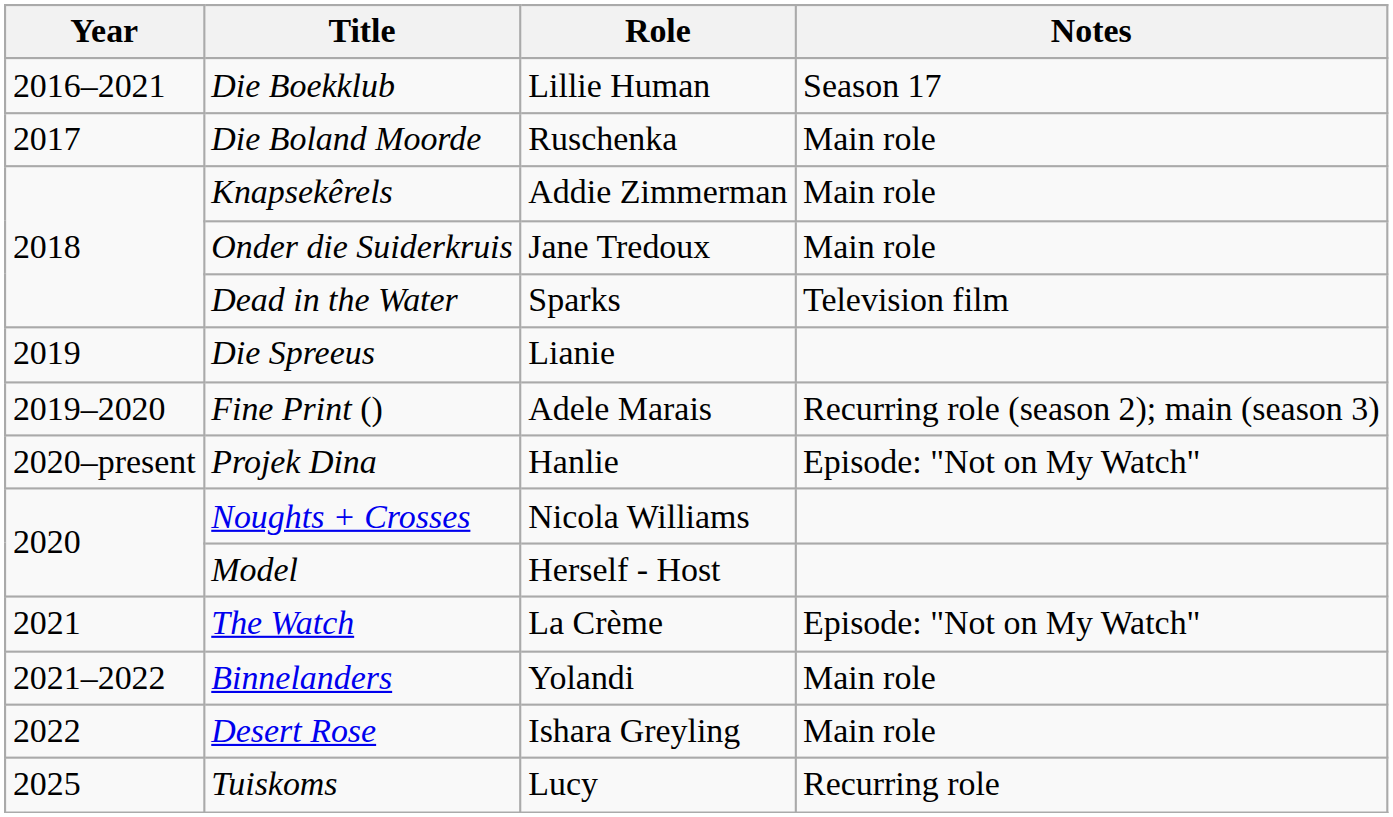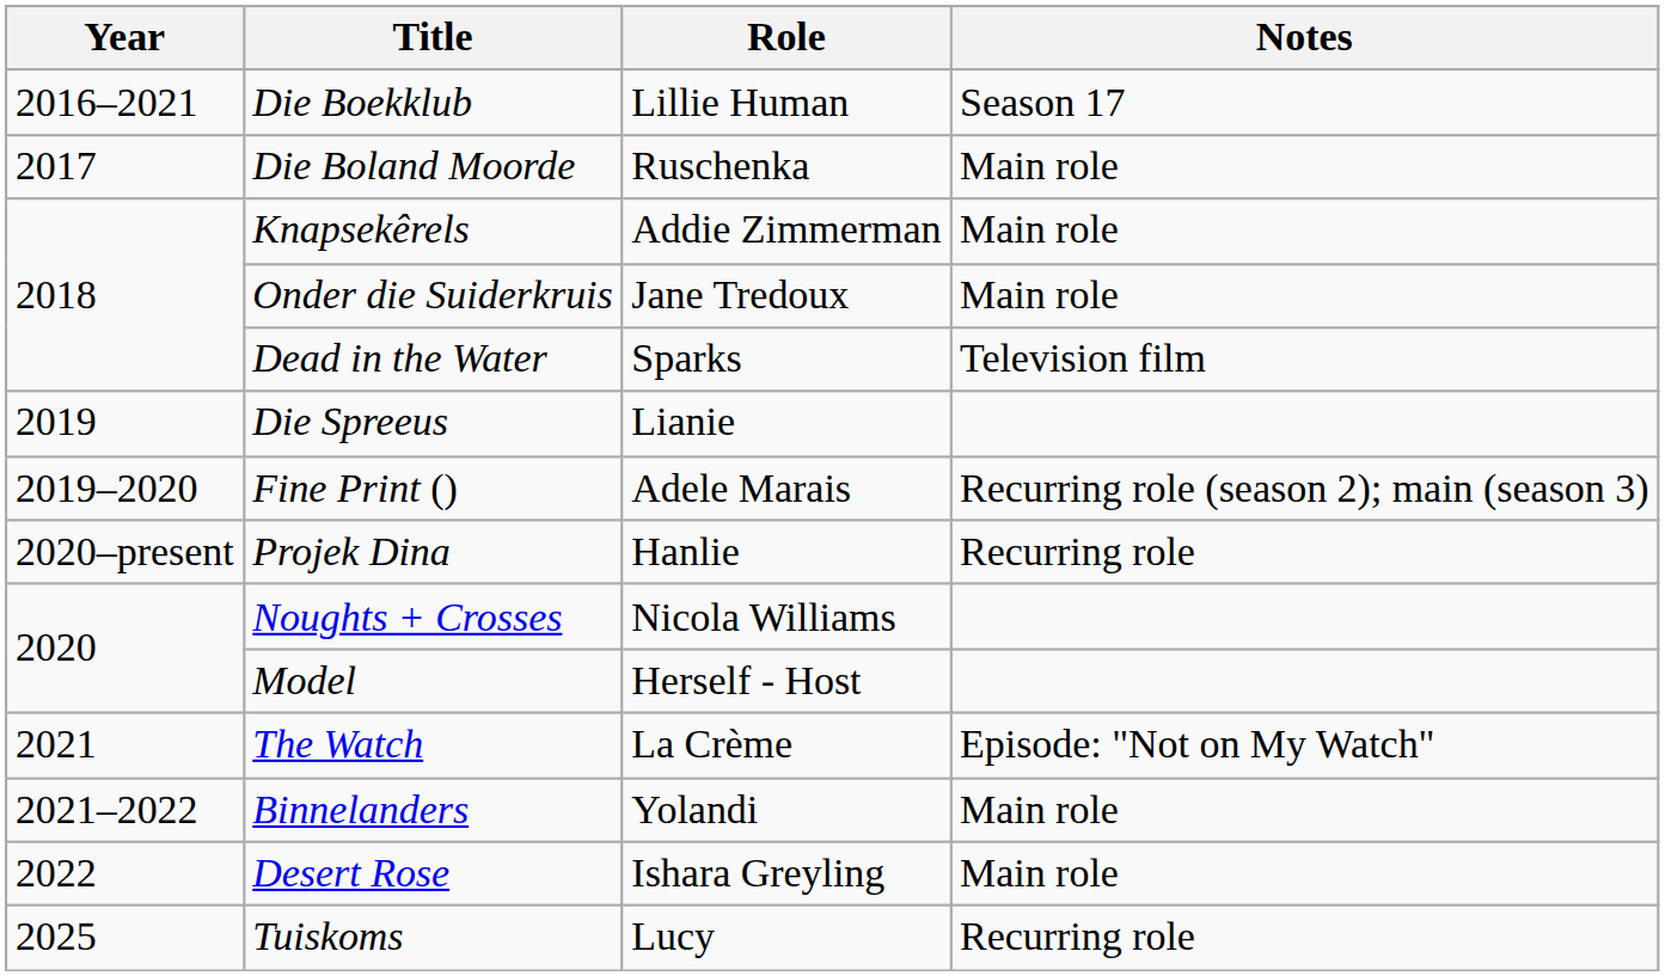Projek Dina | Notes: Episode: "Not on My Watch" -> Recurring role
